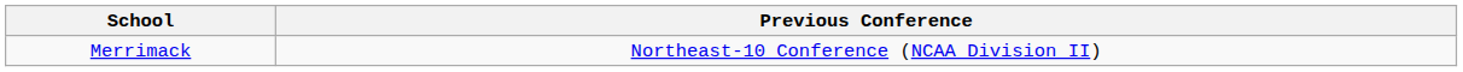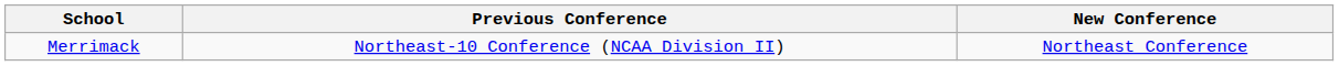+ column: New Conference | Northeast Conference
